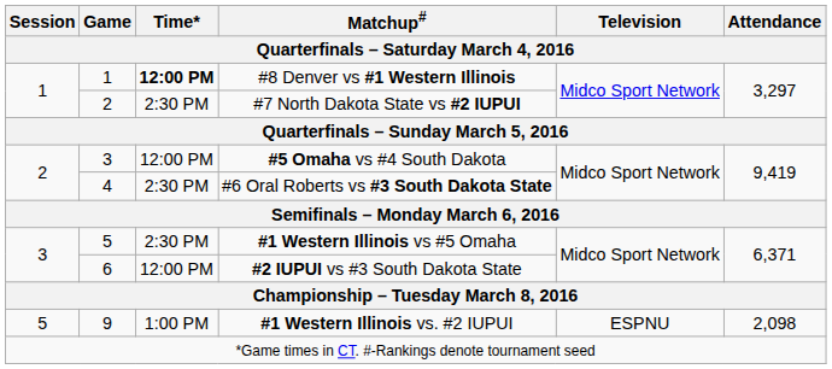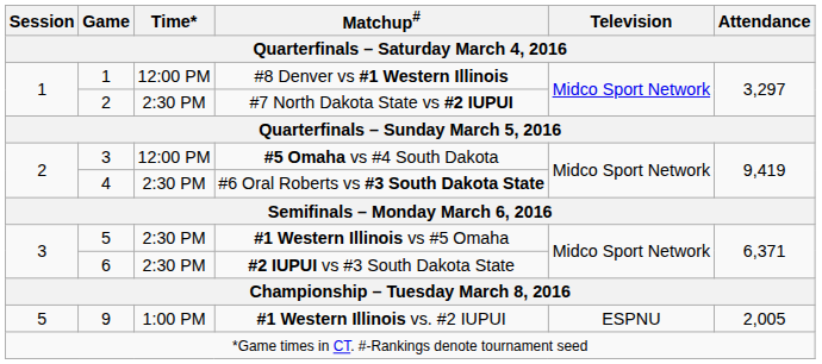#8 Denver vs #1 Western Illinois | Time*: bold -> normal
#2 IUPUI vs #3 South Dakota State | Time*: 12:00 PM -> 2:30 PM
#1 Western Illinois vs. #2 IUPUI | Attendance: 2,098 -> 2,005
